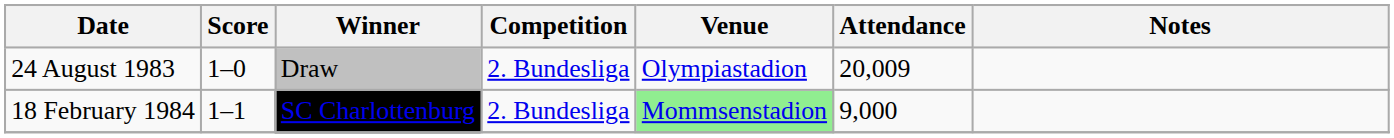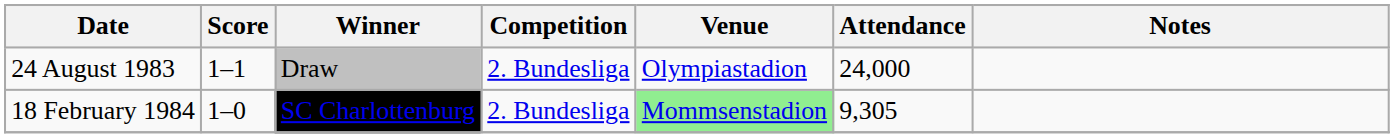24 August 1983 | Score: 1–0 -> 1–1
24 August 1983 | Attendance: 20,009 -> 24,000
18 February 1984 | Score: 1–1 -> 1–0
18 February 1984 | Attendance: 9,000 -> 9,305
